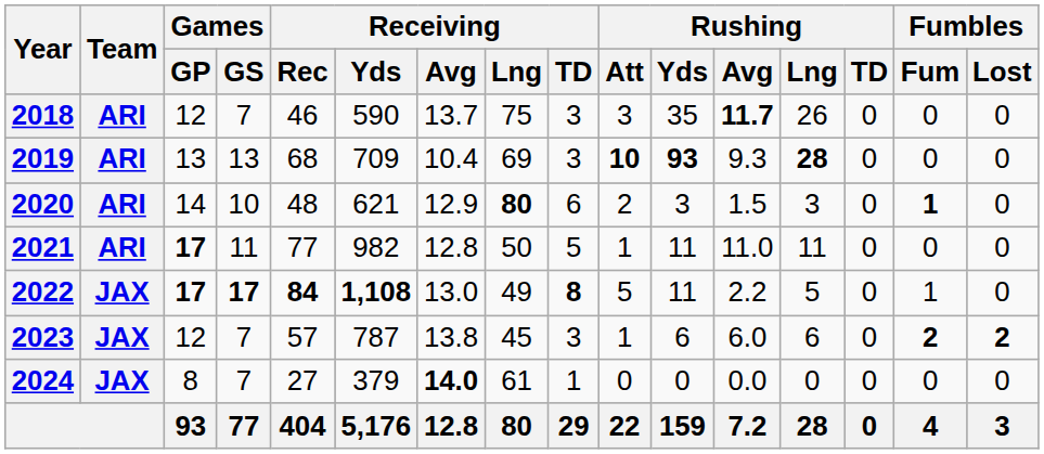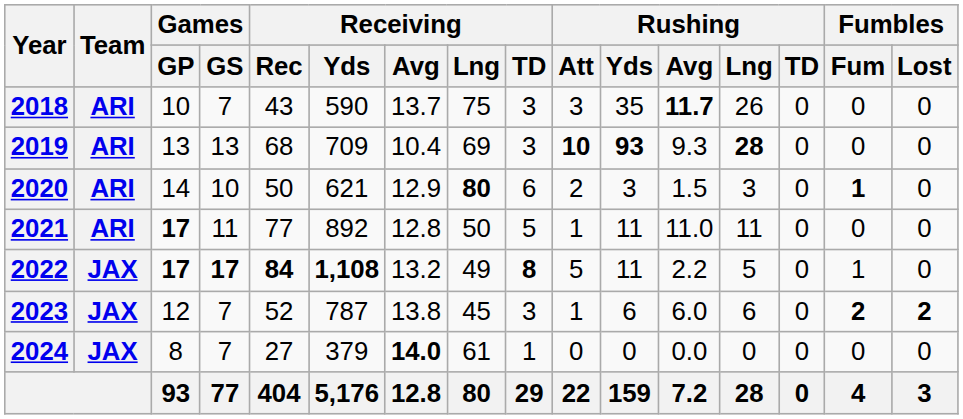2018 | Games / GP: 12 -> 10
2018 | Receiving / Rec: 46 -> 43
2020 | Receiving / Rec: 48 -> 50
2021 | Receiving / Yds: 982 -> 892
2022 | Receiving / Avg: 13.0 -> 13.2
2023 | Receiving / Rec: 57 -> 52
